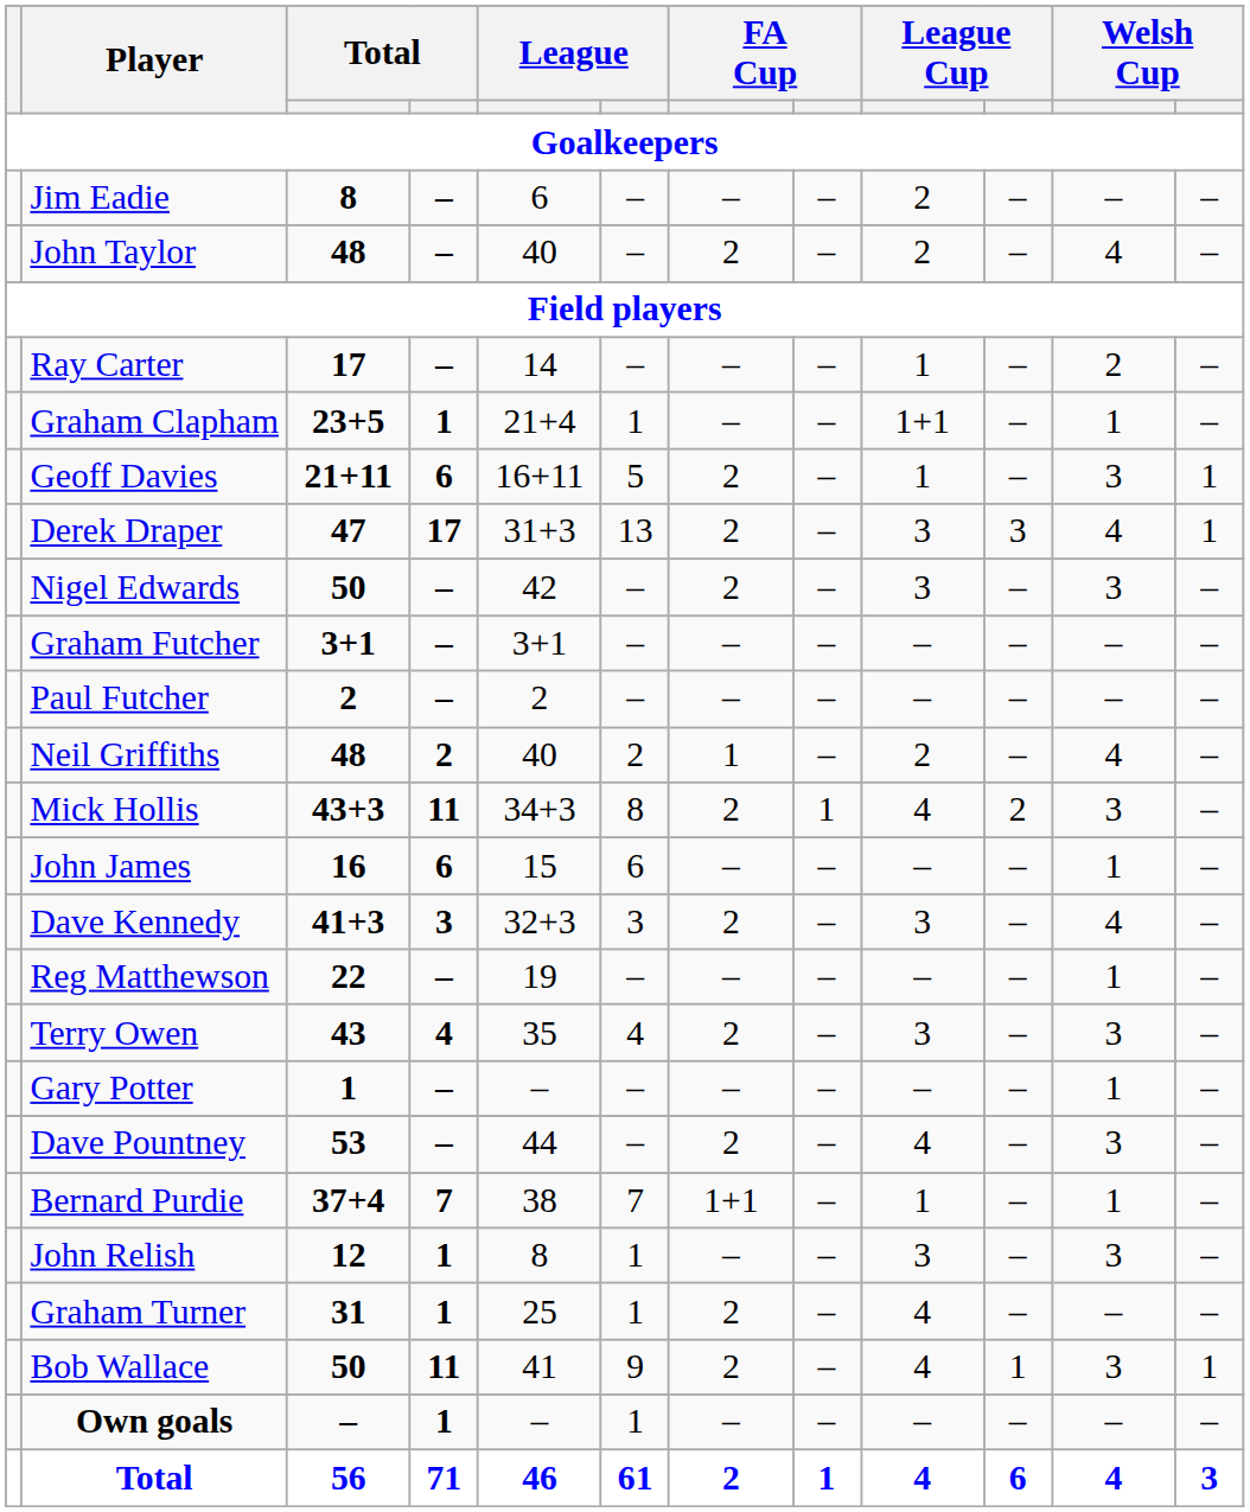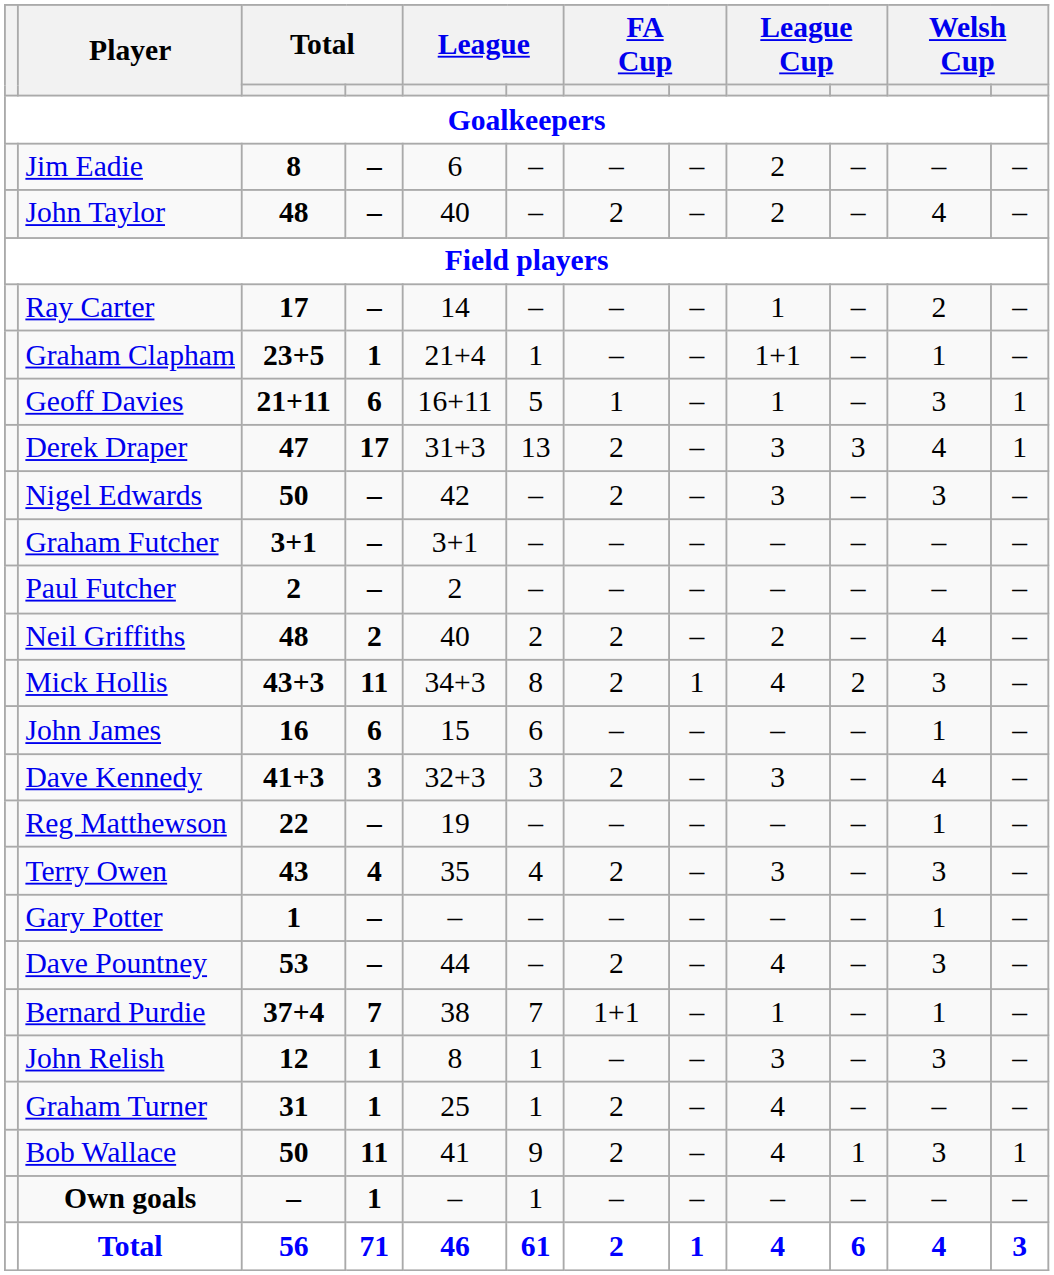Geoff Davies | column 7: 2 -> 1
Neil Griffiths | column 7: 1 -> 2
